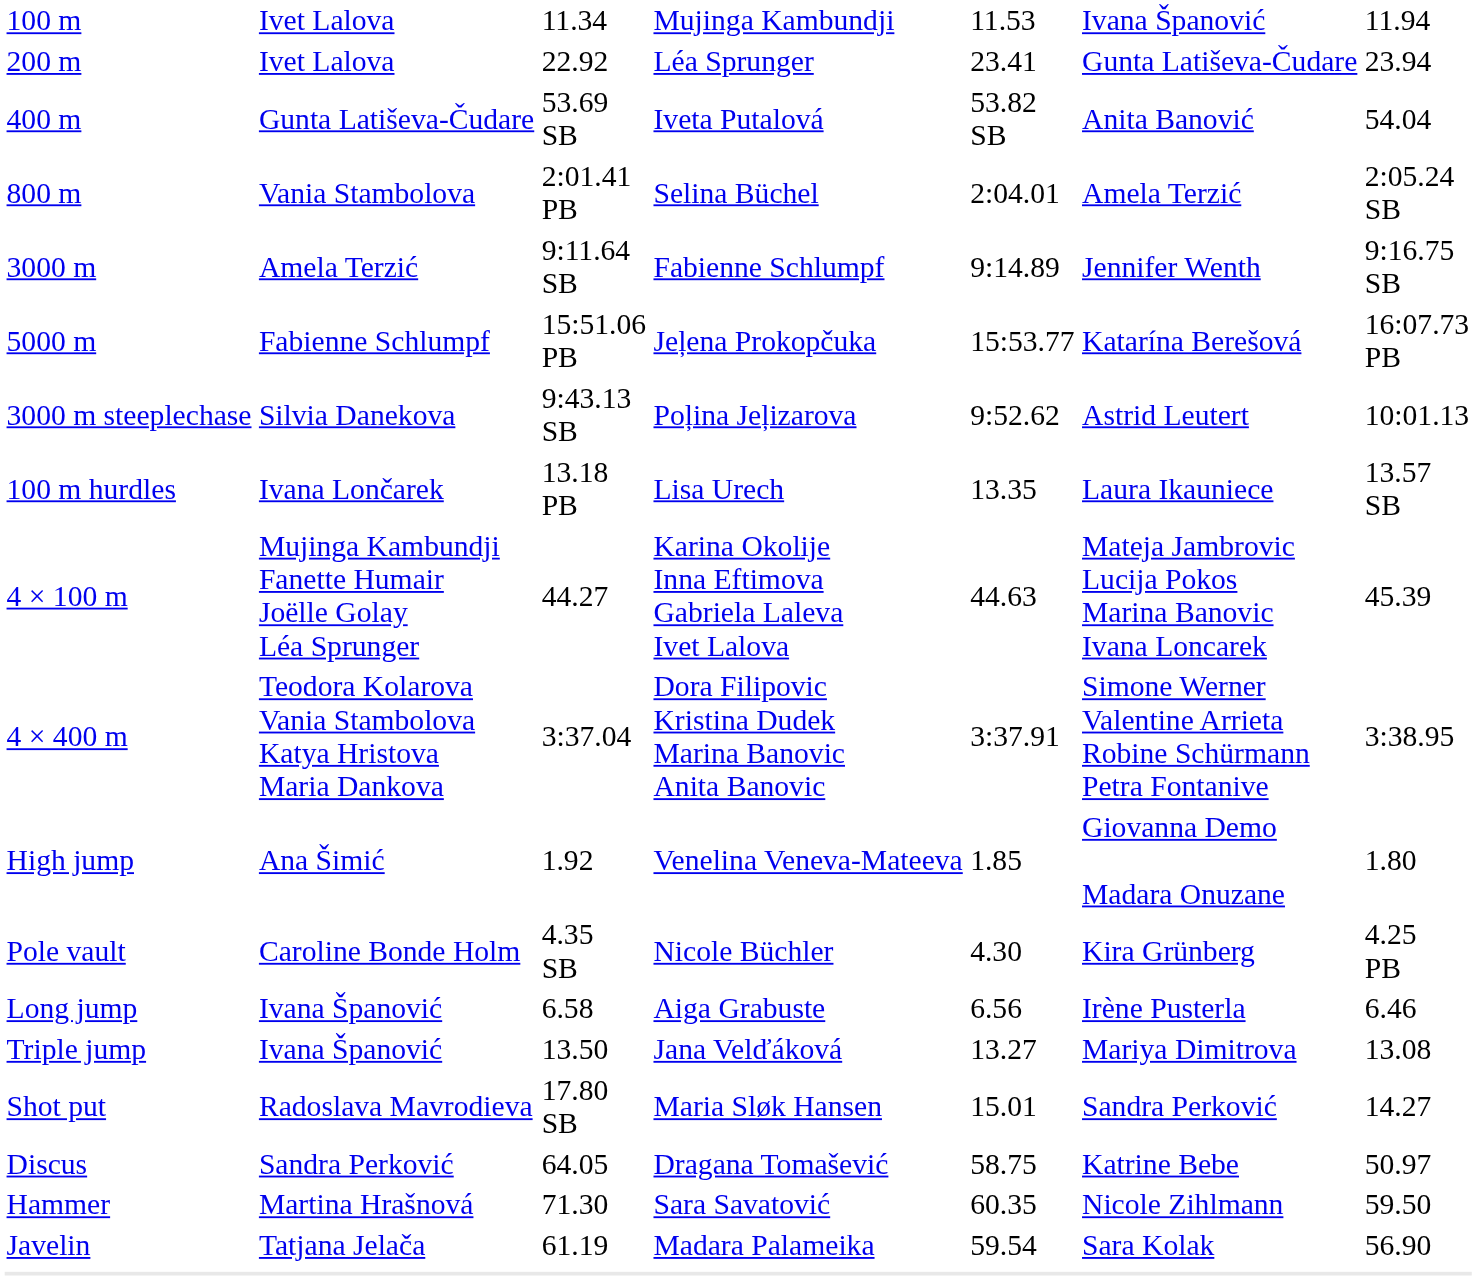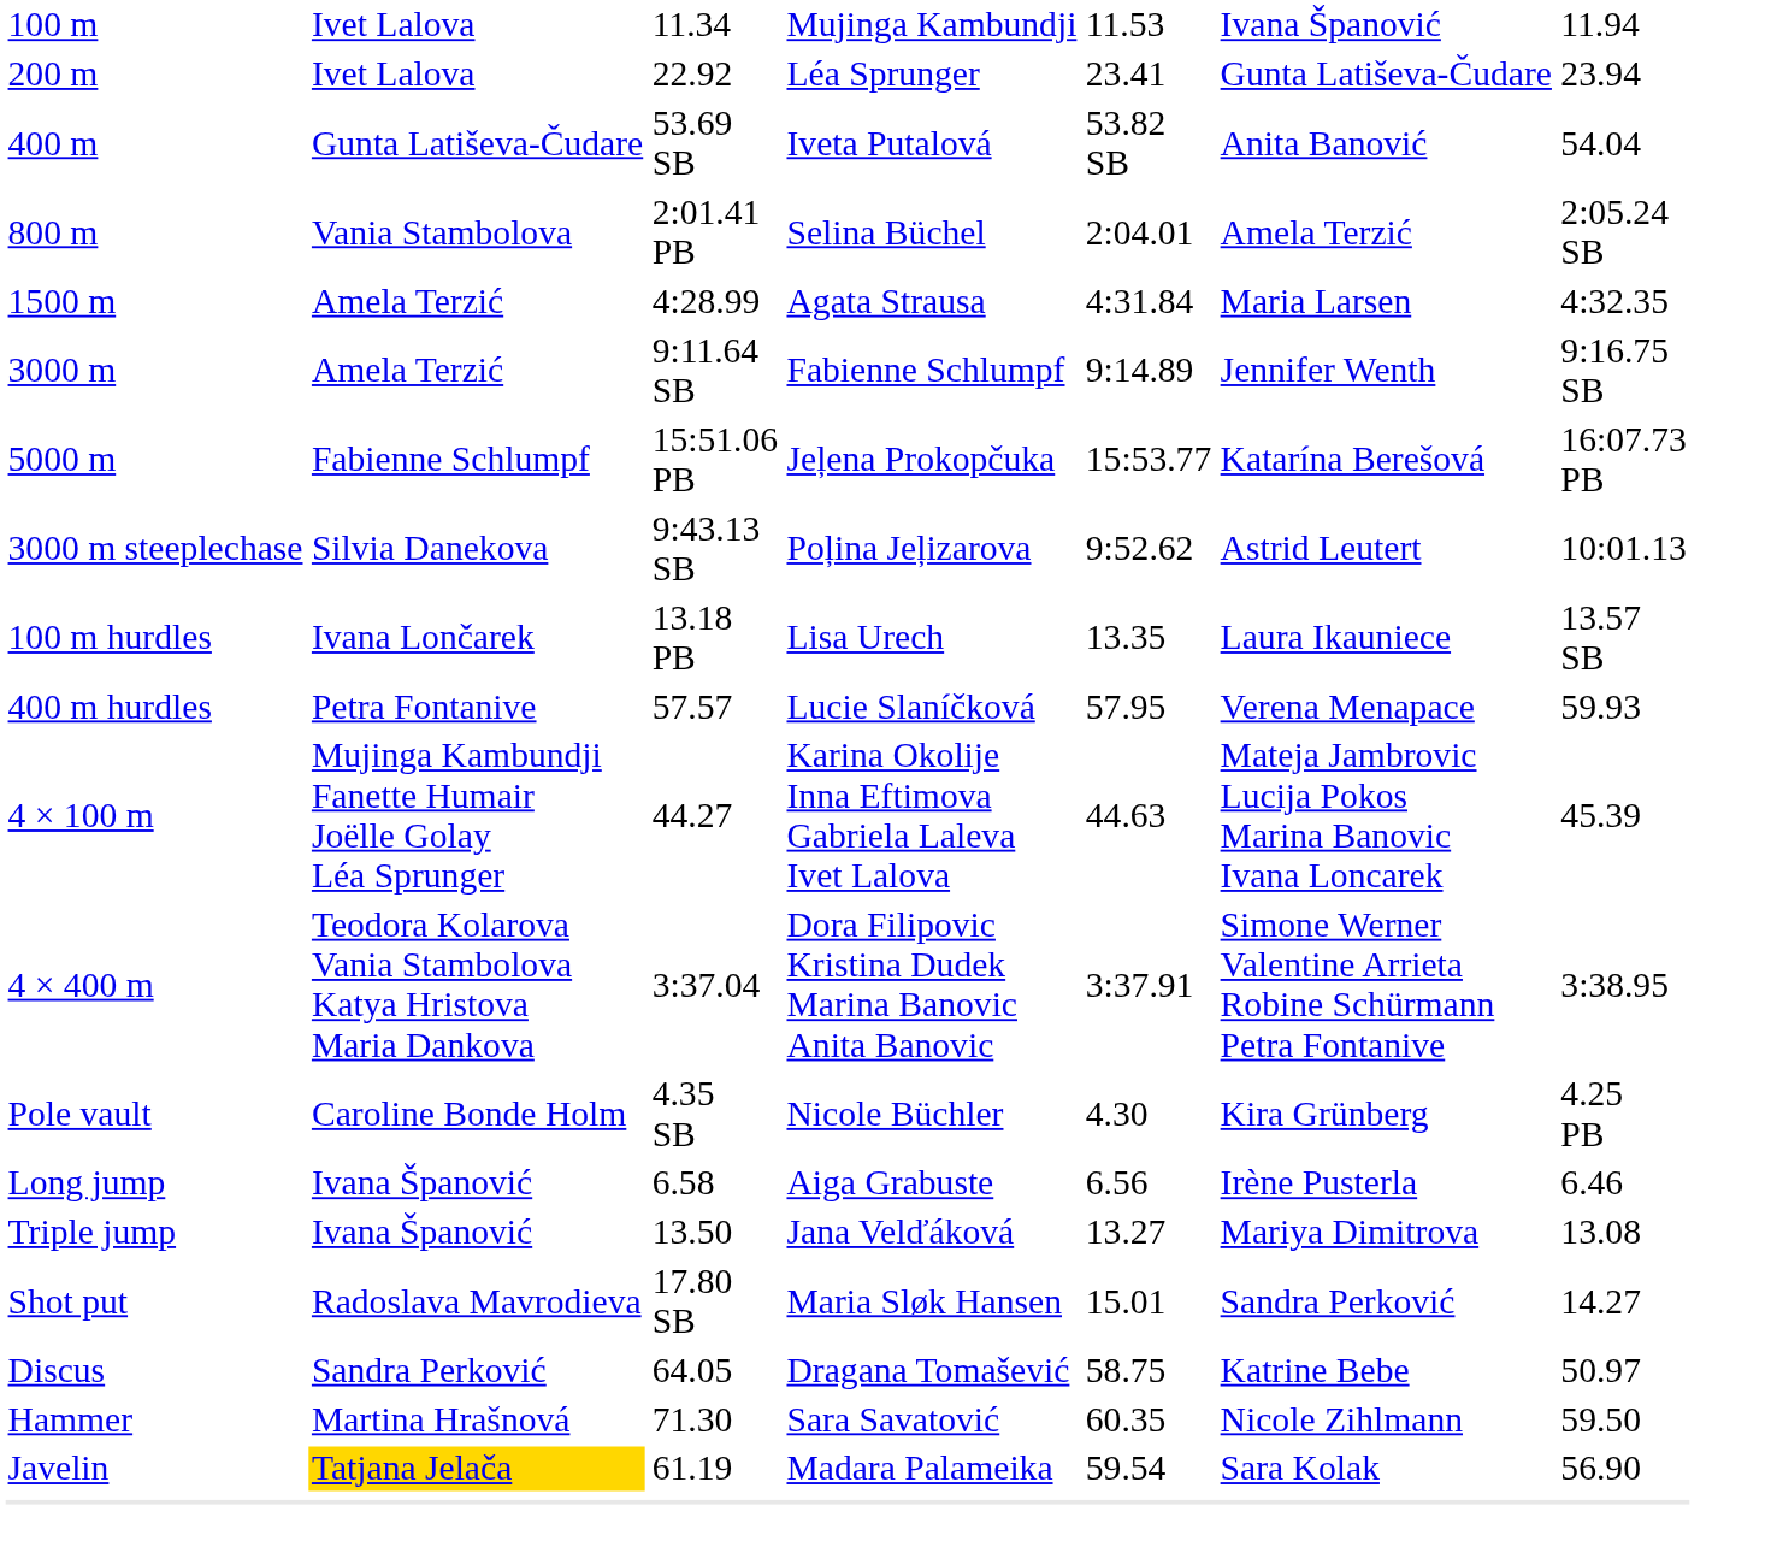+ row: 1500 m | Amela Terzić | 4:28.99 | Agata Strausa | 4:31.84 | Maria Larsen | 4:32.35
+ row: 400 m hurdles | Petra Fontanive | 57.57 | Lucie Slaníčková | 57.95 | Verena Menapace | 59.93
- row: High jump | Ana Šimić | 1.92 | Venelina Veneva-Mateeva | 1.85 | Giovanna Demo Madara Onuzane | 1.80
Javelin | column 2: no background -> gold background
